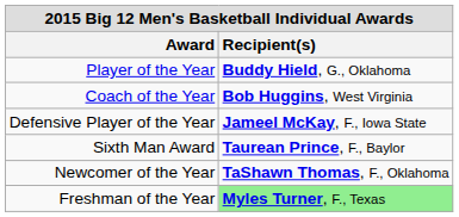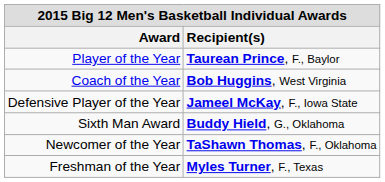Player of the Year | Recipient(s): Buddy Hield, G., Oklahoma -> Taurean Prince, F., Baylor
Sixth Man Award | Recipient(s): Taurean Prince, F., Baylor -> Buddy Hield, G., Oklahoma
Freshman of the Year | Recipient(s): lightgreen background -> no background
